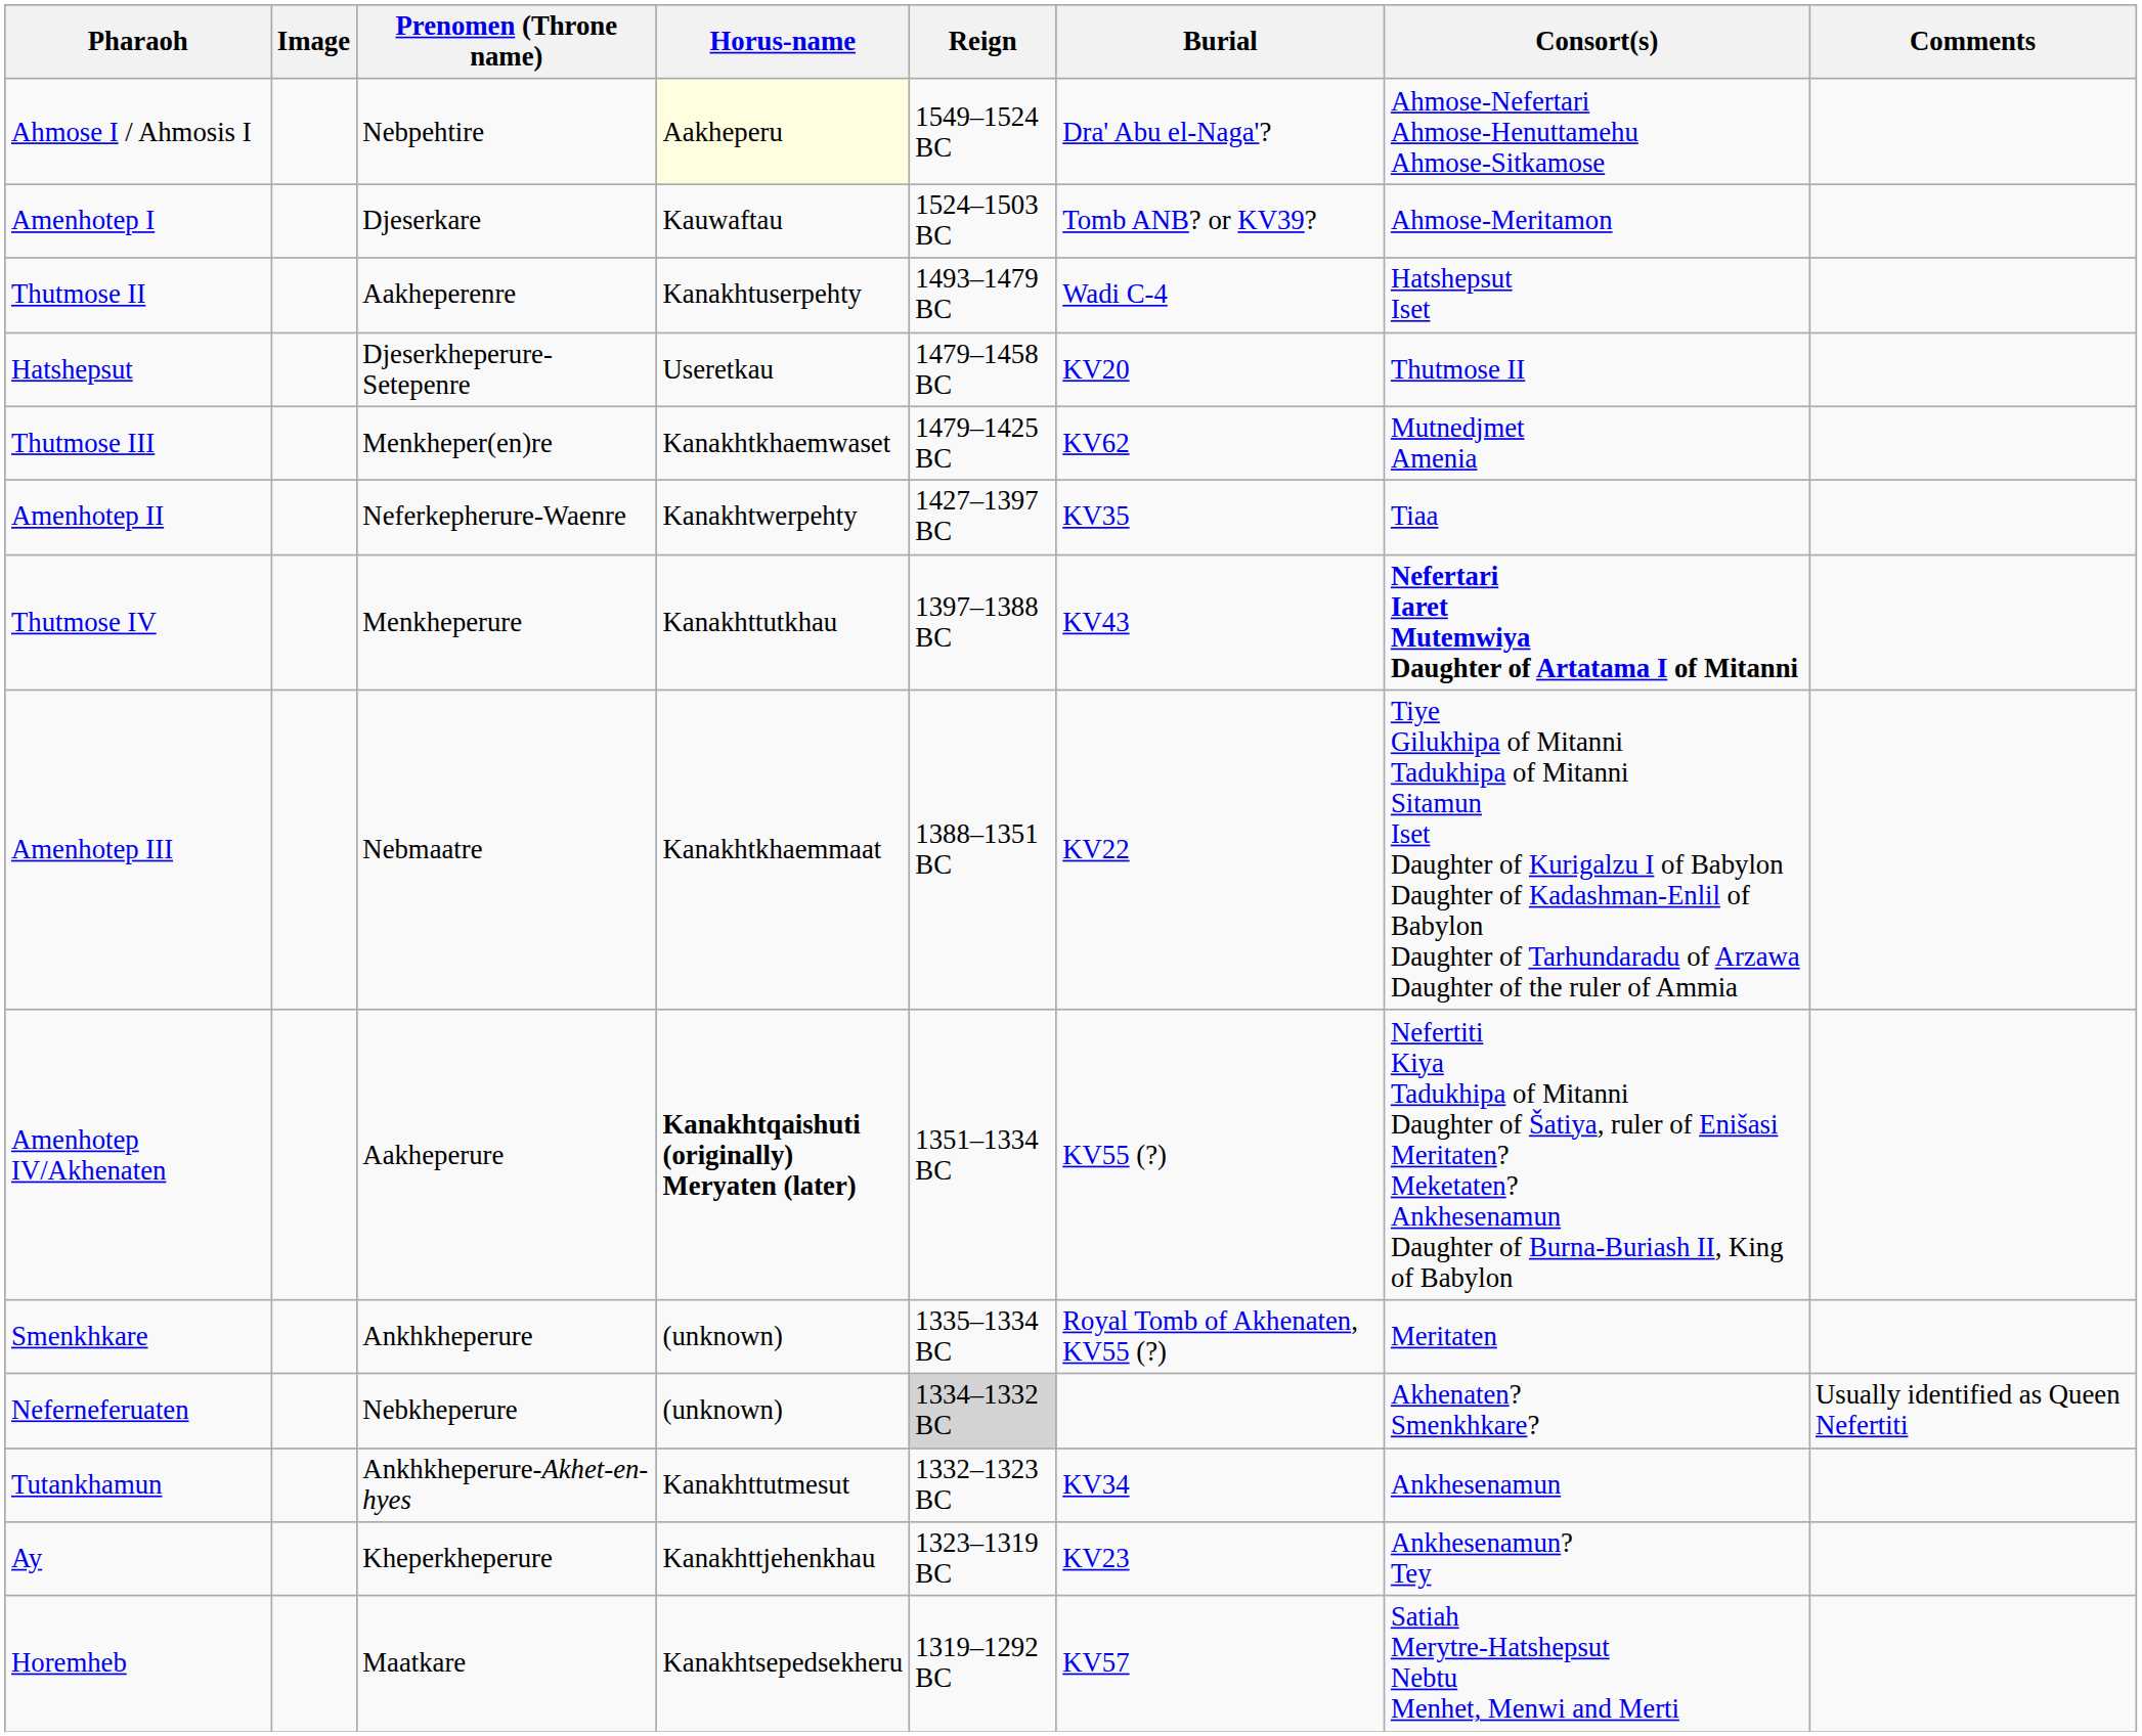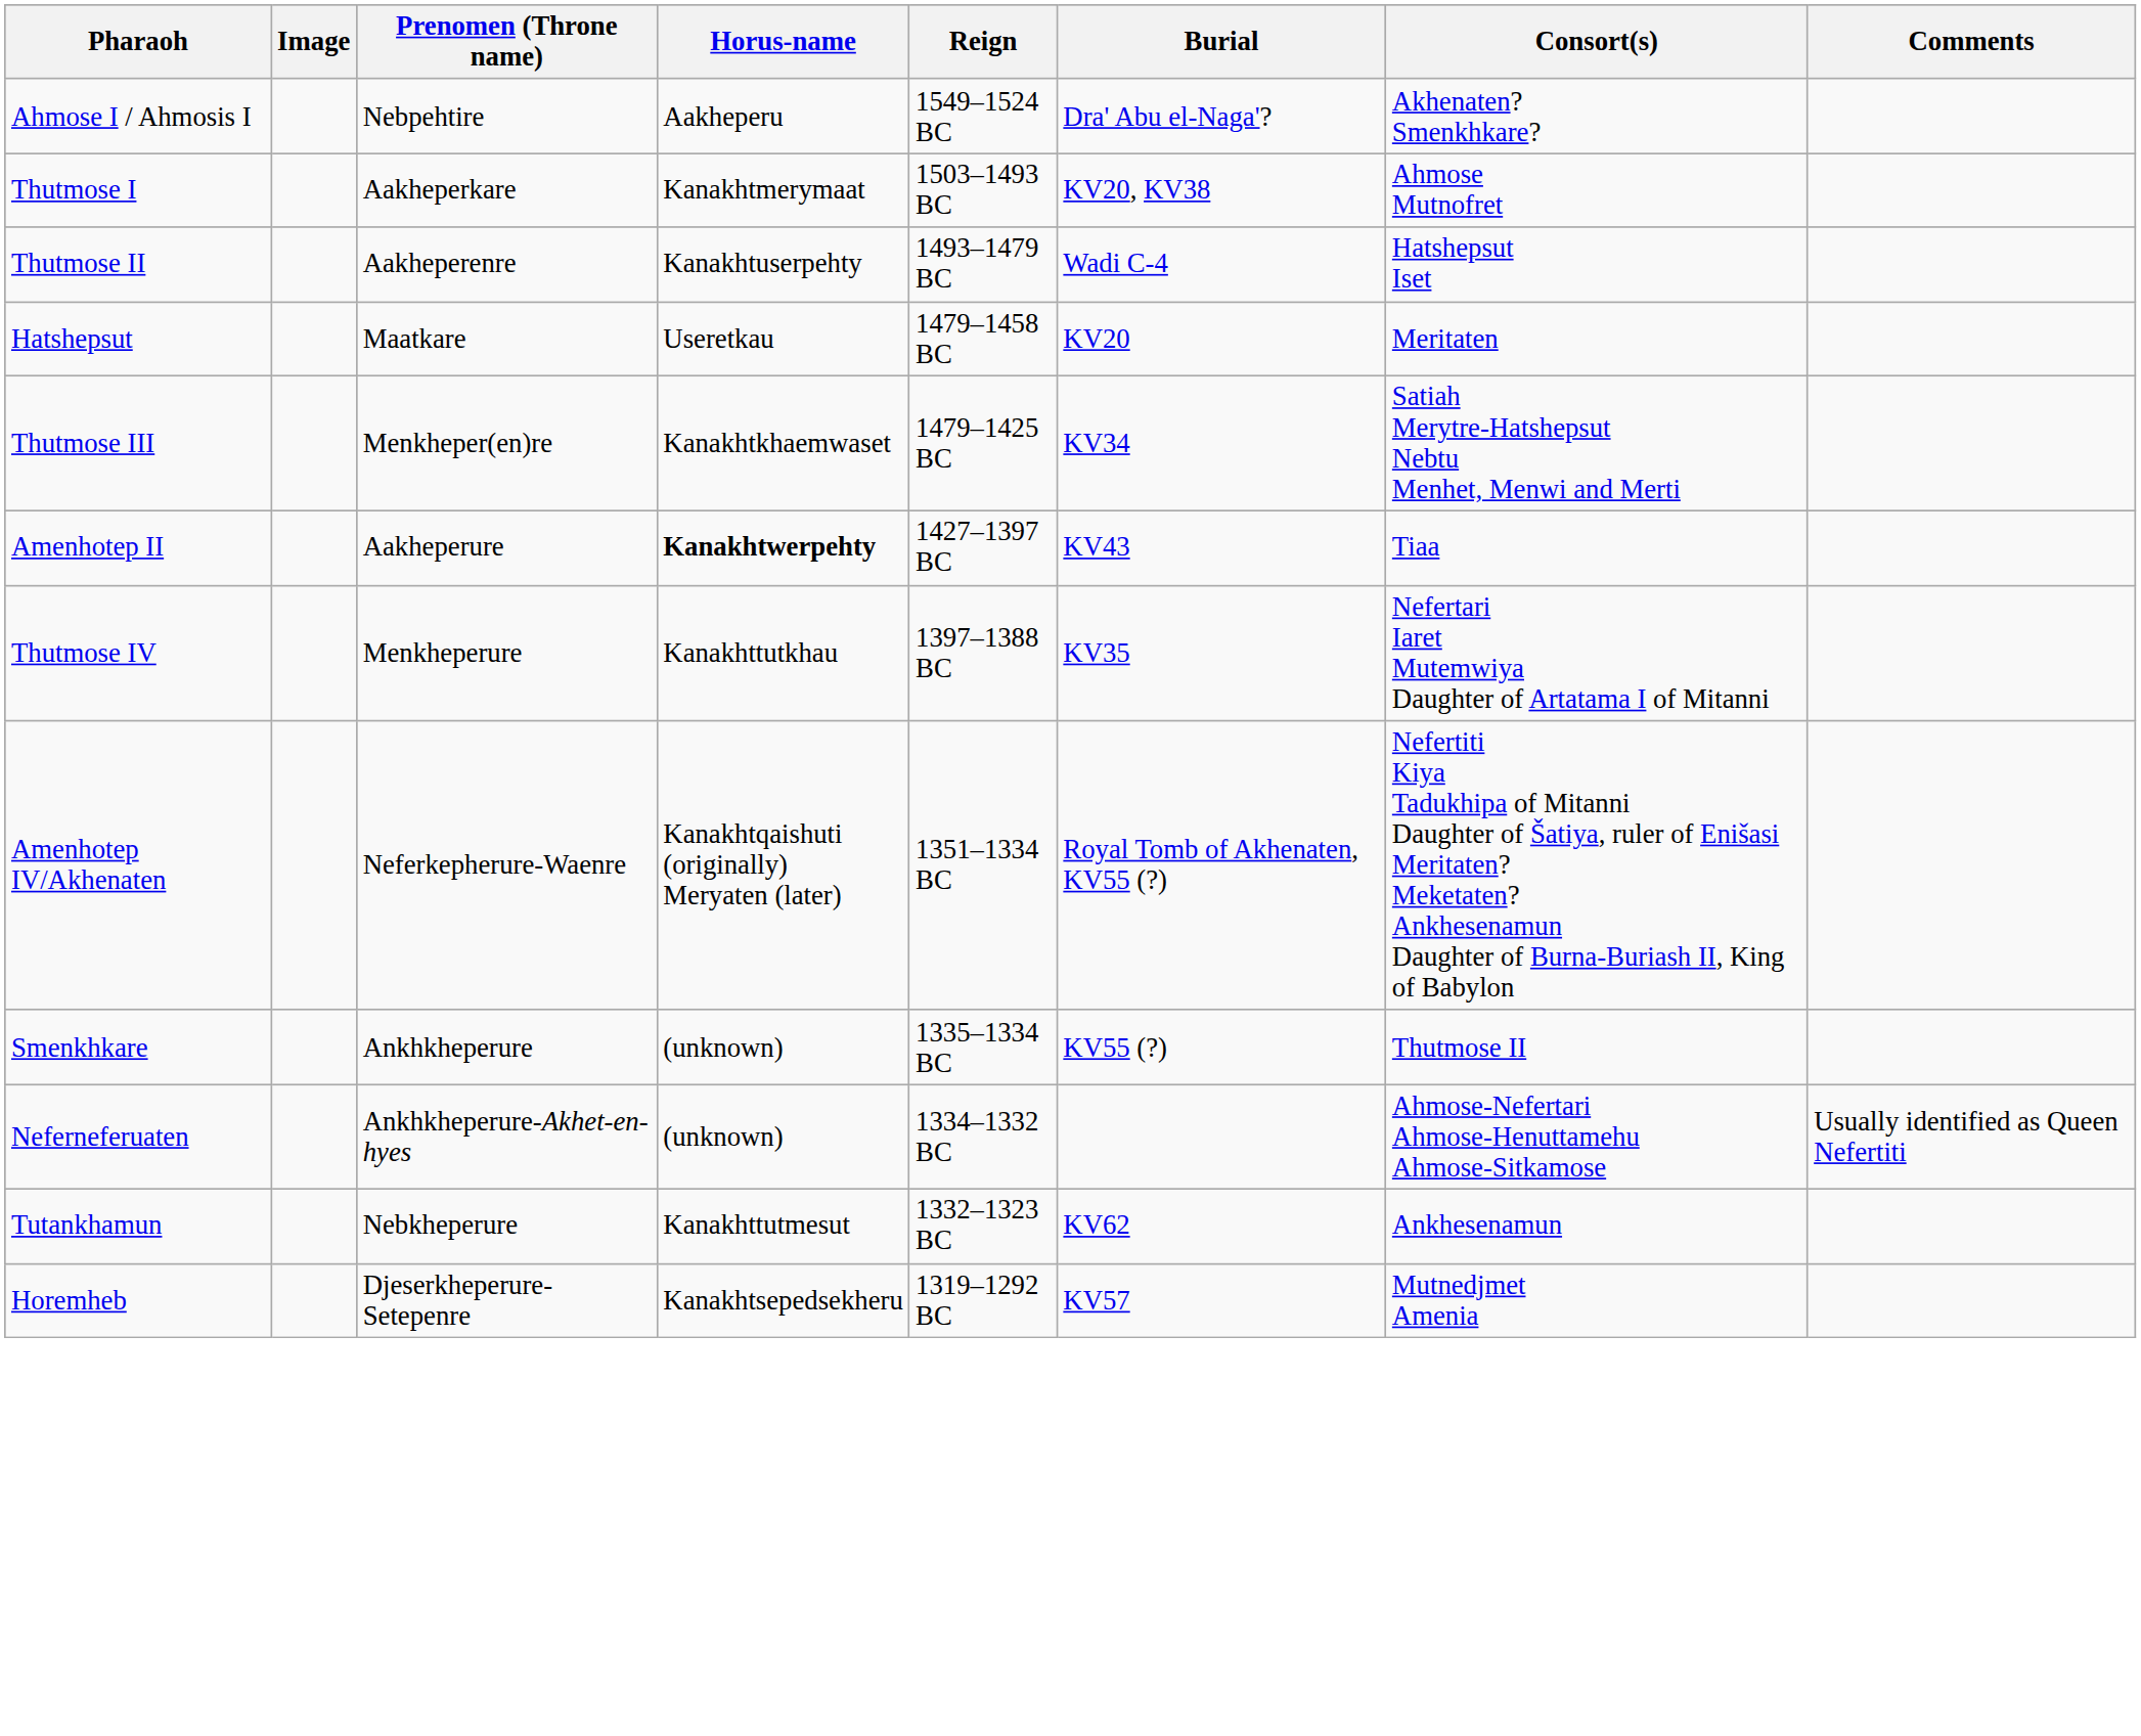Ahmose I / Ahmosis I | Horus-name: lightyellow background -> no background
Ahmose I / Ahmosis I | Consort(s): Ahmose-Nefertari Ahmose-Henuttamehu Ahmose-Sitkamose -> Akhenaten? Smenkhkare?
- row: Amenhotep I | Djeserkare | Kauwaftau | 1524–1503 BC | Tomb ANB? or KV39? | Ahmose-Meritamon
+ row: Thutmose I | Aakheperkare | Kanakhtmerymaat | 1503–1493 BC | KV20, KV38 | Ahmose Mutnofret
Hatshepsut | Prenomen (Throne name): Djeserkheperure-Setepenre -> Maatkare
Hatshepsut | Consort(s): Thutmose II -> Meritaten
Thutmose III | Burial: KV62 -> KV34
Thutmose III | Consort(s): Mutnedjmet Amenia -> Satiah Merytre-Hatshepsut Nebtu Menhet, Menwi and Merti
Amenhotep II | Prenomen (Throne name): Neferkepherure-Waenre -> Aakheperure
Amenhotep II | Horus-name: normal -> bold
Amenhotep II | Burial: KV35 -> KV43
Thutmose IV | Burial: KV43 -> KV35
Thutmose IV | Consort(s): bold -> normal
- row: Amenhotep III | Nebmaatre | Kanakhtkhaemmaat | 1388–1351 BC | KV22 | Tiye Gilukhipa of Mitanni Tadukhipa of Mitanni Sitamun Iset Daughter of Kurigalzu I of Babylon Daughter of Kadashman-Enlil of Babylon Daughter of Tarhundaradu of Arzawa Daughter of the ruler of Ammia
Amenhotep IV/Akhenaten | Prenomen (Throne name): Aakheperure -> Neferkepherure-Waenre
Amenhotep IV/Akhenaten | Horus-name: bold -> normal
Amenhotep IV/Akhenaten | Burial: KV55 (?) -> Royal Tomb of Akhenaten, KV55 (?)
Smenkhkare | Burial: Royal Tomb of Akhenaten, KV55 (?) -> KV55 (?)
Smenkhkare | Consort(s): Meritaten -> Thutmose II
Neferneferuaten | Prenomen (Throne name): Nebkheperure -> Ankhkheperure-Akhet-en-hyes
Neferneferuaten | Reign: lightgrey background -> no background
Neferneferuaten | Consort(s): Akhenaten? Smenkhkare? -> Ahmose-Nefertari Ahmose-Henuttamehu Ahmose-Sitkamose
Tutankhamun | Prenomen (Throne name): Ankhkheperure-Akhet-en-hyes -> Nebkheperure
Tutankhamun | Burial: KV34 -> KV62
- row: Ay | Kheperkheperure | Kanakhttjehenkhau | 1323–1319 BC | KV23 | Ankhesenamun? Tey
Horemheb | Prenomen (Throne name): Maatkare -> Djeserkheperure-Setepenre
Horemheb | Consort(s): Satiah Merytre-Hatshepsut Nebtu Menhet, Menwi and Merti -> Mutnedjmet Amenia
